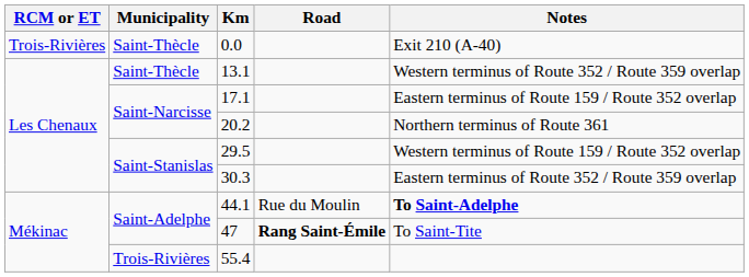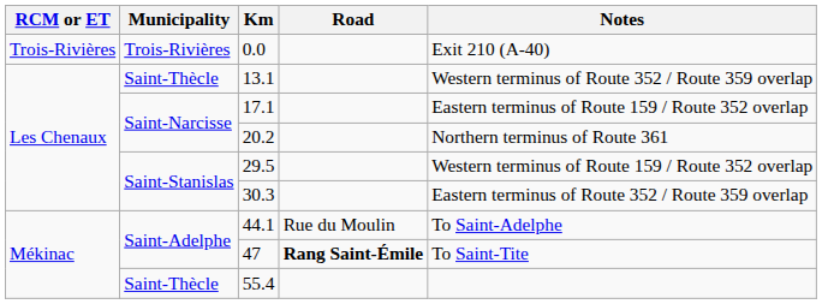0.0 | Municipality: Saint-Thècle -> Trois-Rivières
44.1 | Notes: bold -> normal
55.4 | Municipality: Trois-Rivières -> Saint-Thècle
